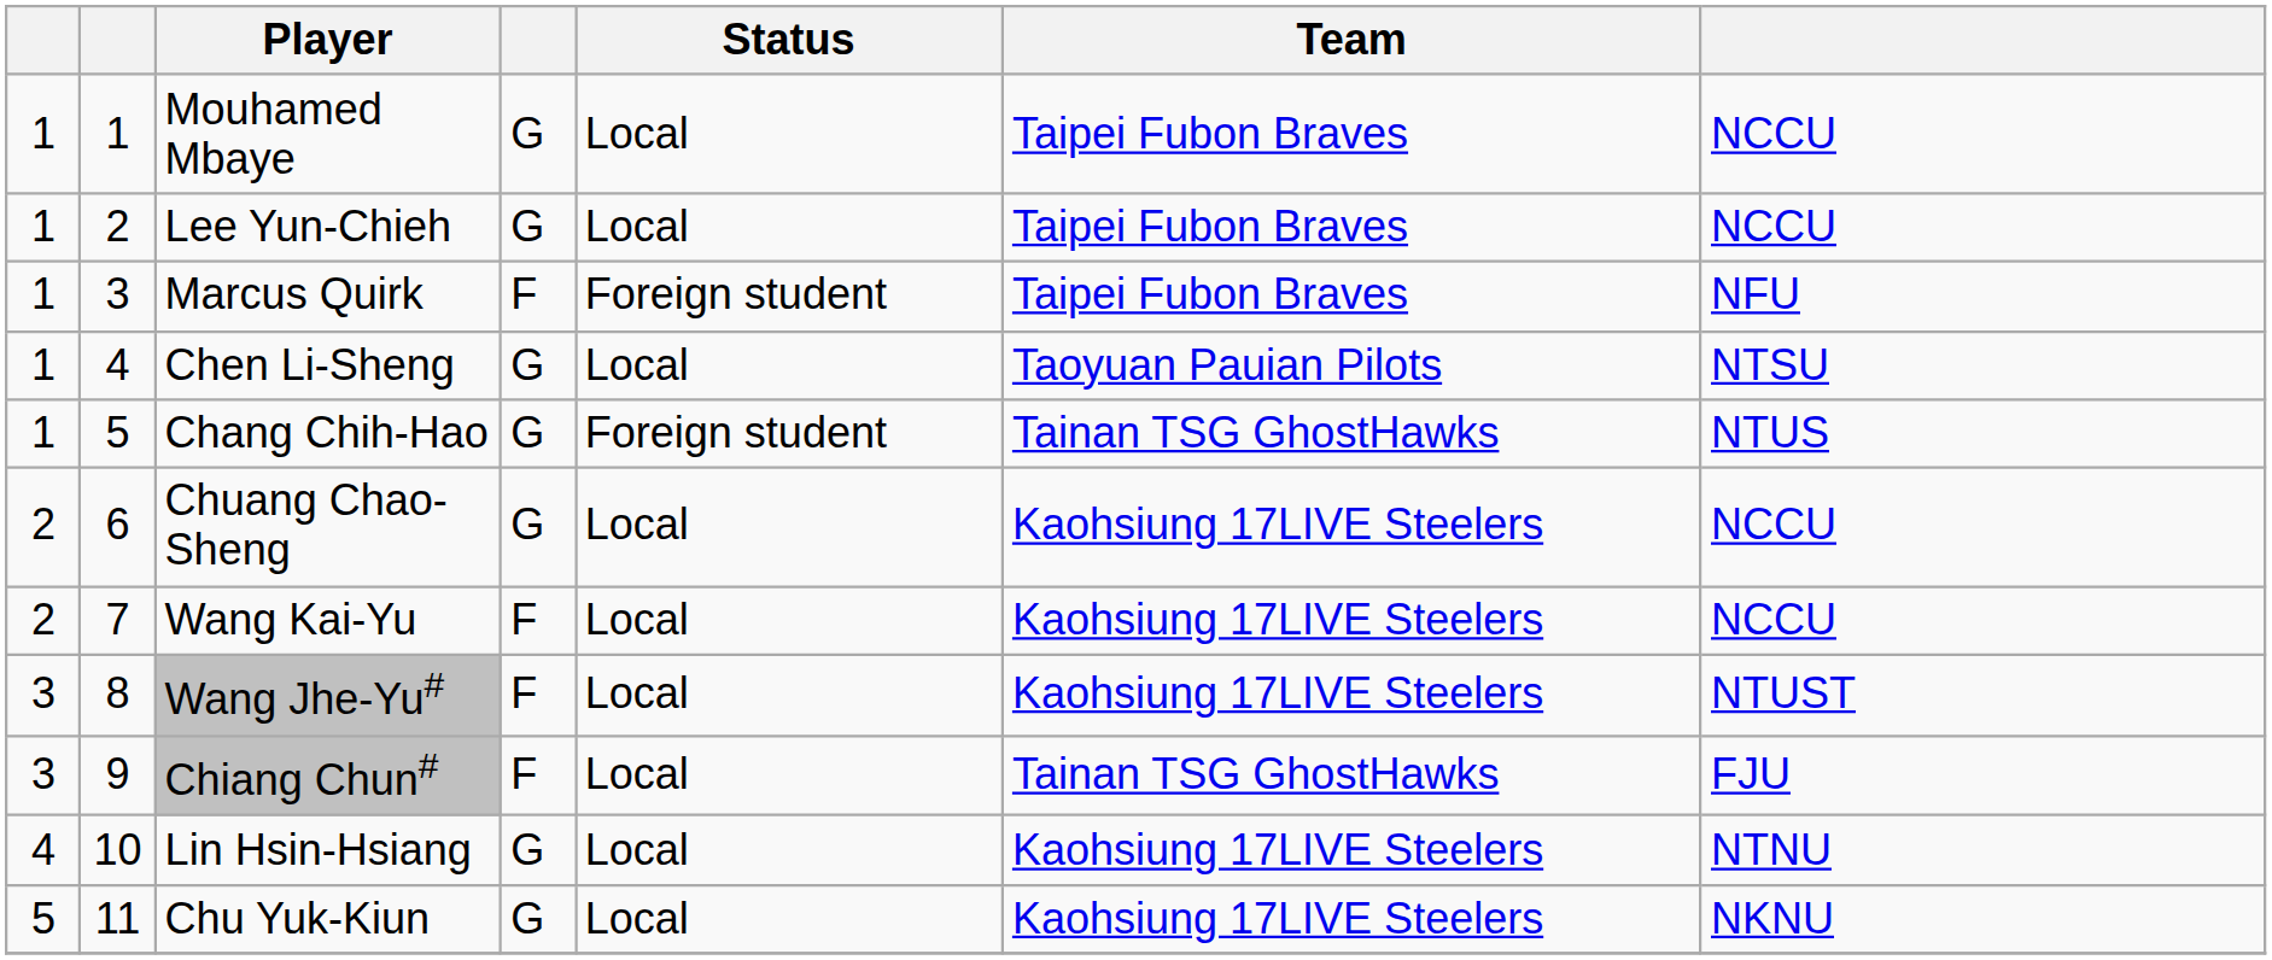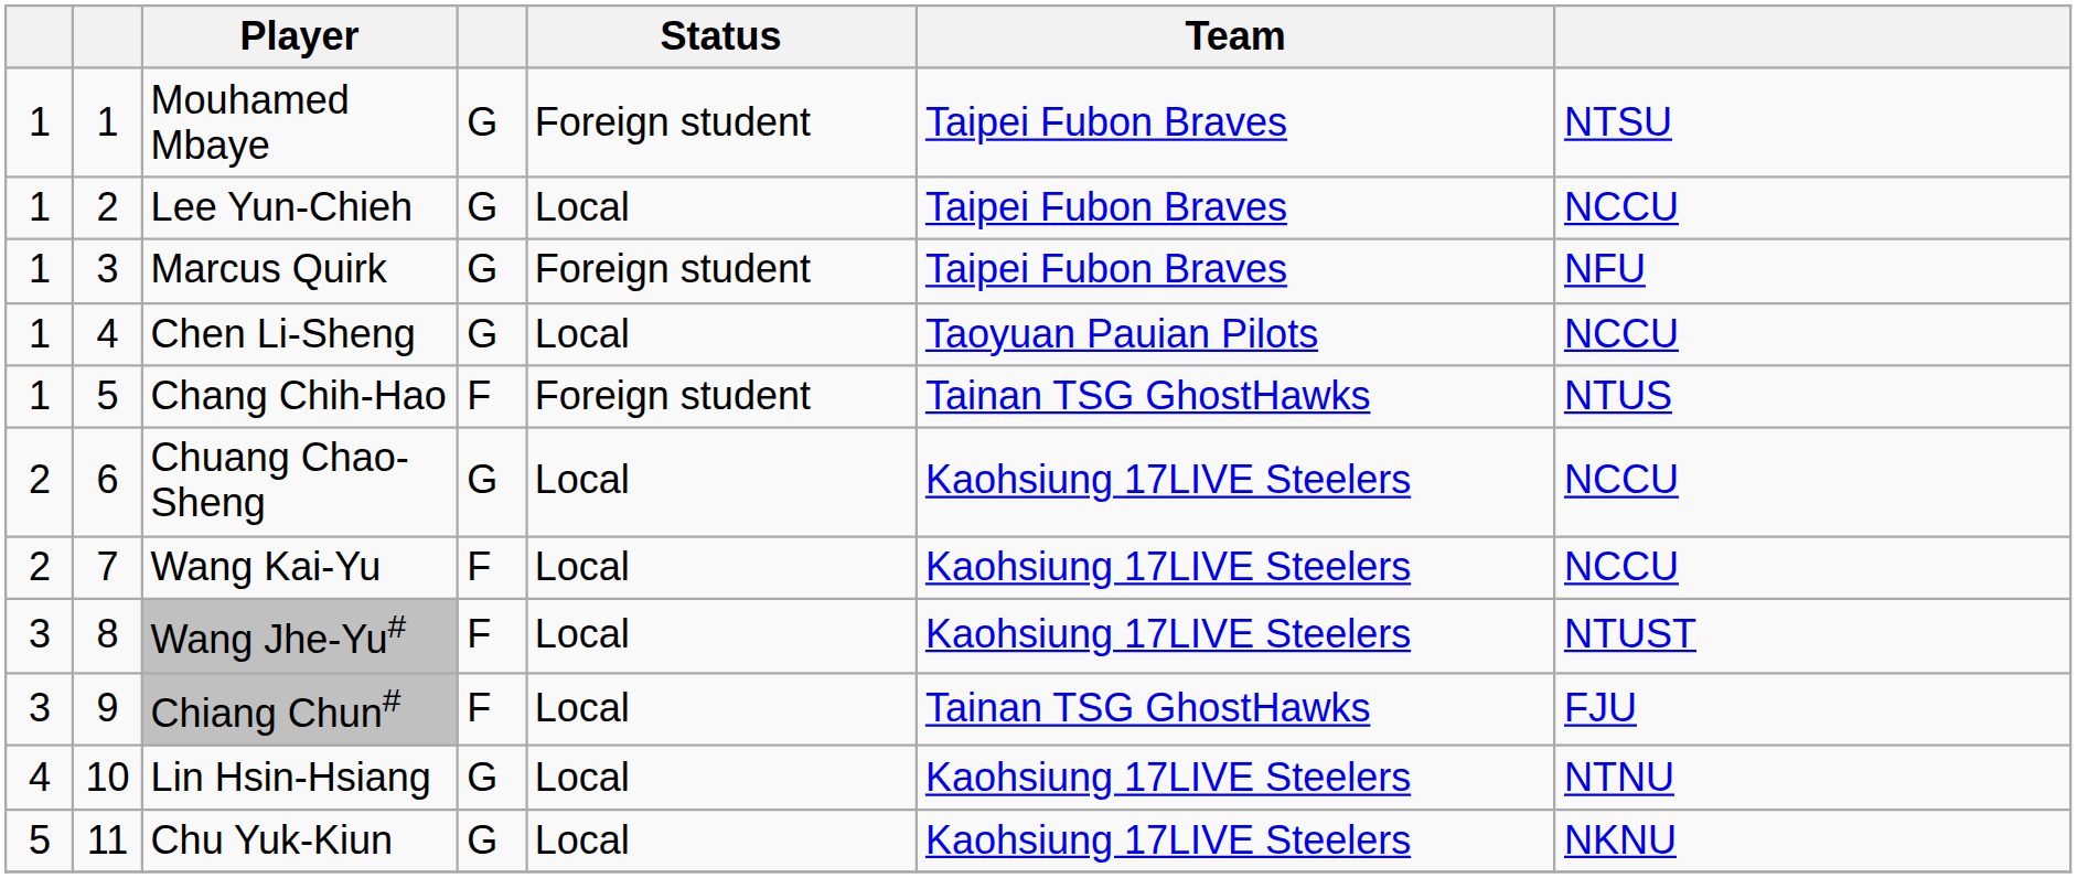Mouhamed Mbaye | Status: Local -> Foreign student
Mouhamed Mbaye | column 7: NCCU -> NTSU
Marcus Quirk | column 4: F -> G
Chen Li-Sheng | column 7: NTSU -> NCCU
Chang Chih-Hao | column 4: G -> F
